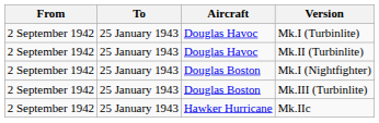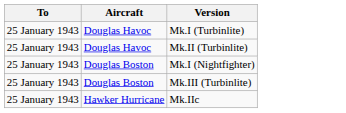- column: From | 2 September 1942 | 2 September 1942 | 2 September 1942 | 2 September 1942 | 2 September 1942
